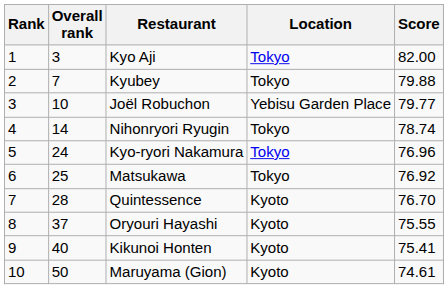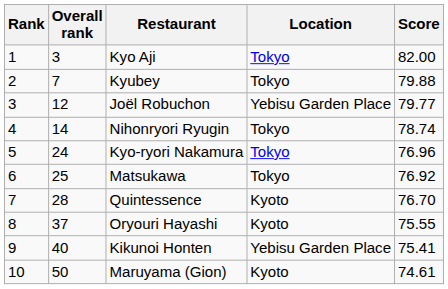Joël Robuchon | Overall rank: 10 -> 12
Kikunoi Honten | Location: Kyoto -> Yebisu Garden Place
